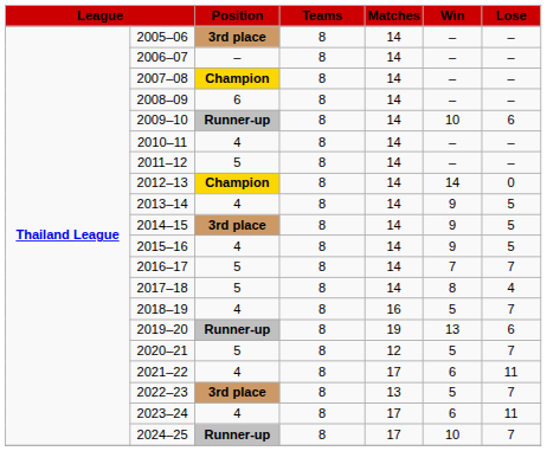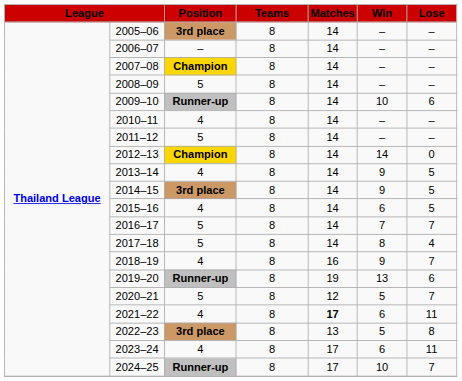2008–09 | column 3: 6 -> 5
2015–16 | column 6: 9 -> 6
2018–19 | column 6: 5 -> 9
2021–22 | column 5: normal -> bold
2022–23 | column 7: 7 -> 8
